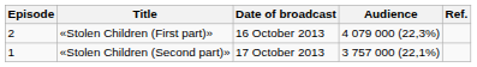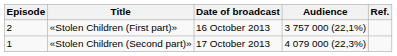«Stolen Children (First part)» | Audience: 4 079 000 (22,3%) -> 3 757 000 (22,1%)
«Stolen Children (Second part)» | Audience: 3 757 000 (22,1%) -> 4 079 000 (22,3%)
